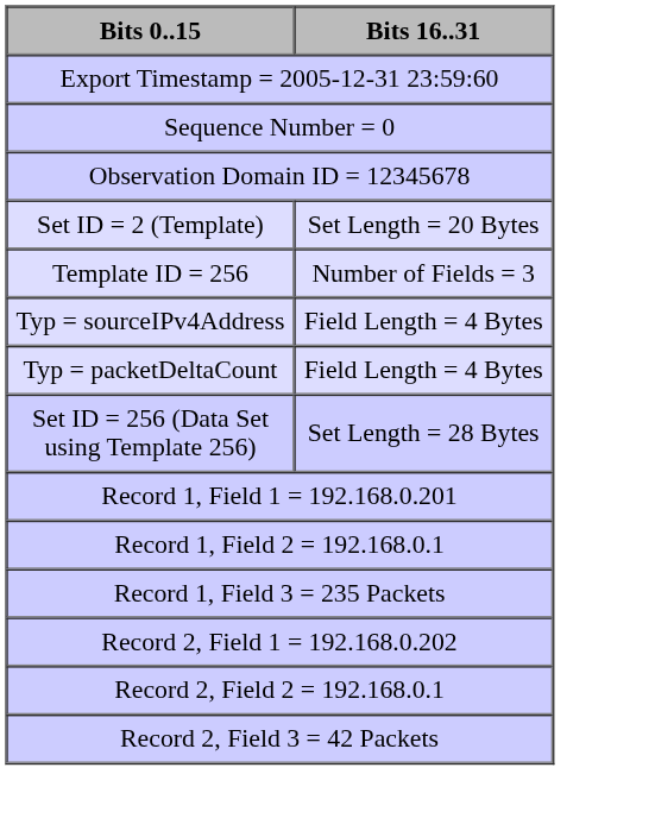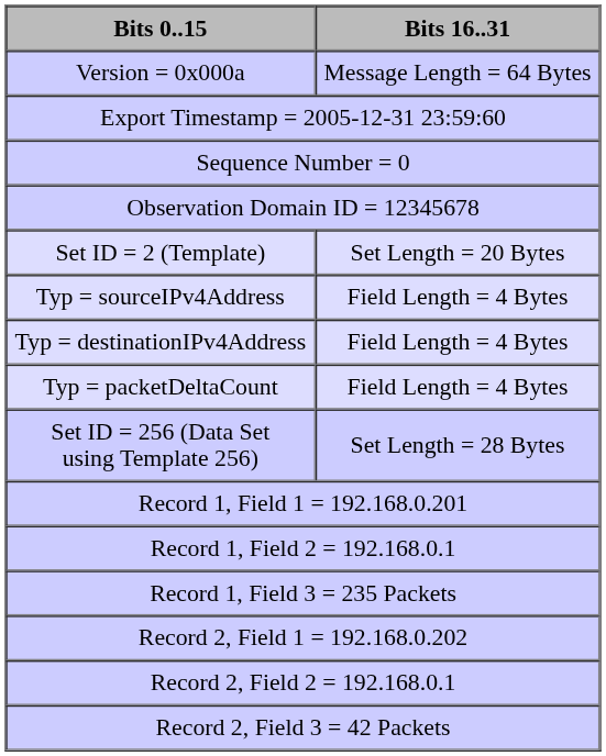+ row: Version = 0x000a | Message Length = 64 Bytes
- row: Template ID = 256 | Number of Fields = 3
+ row: Typ = destinationIPv4Address | Field Length = 4 Bytes
